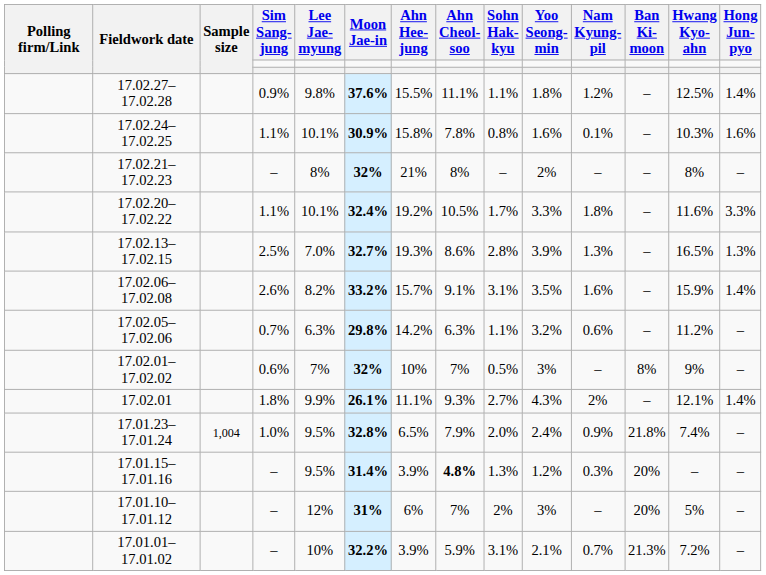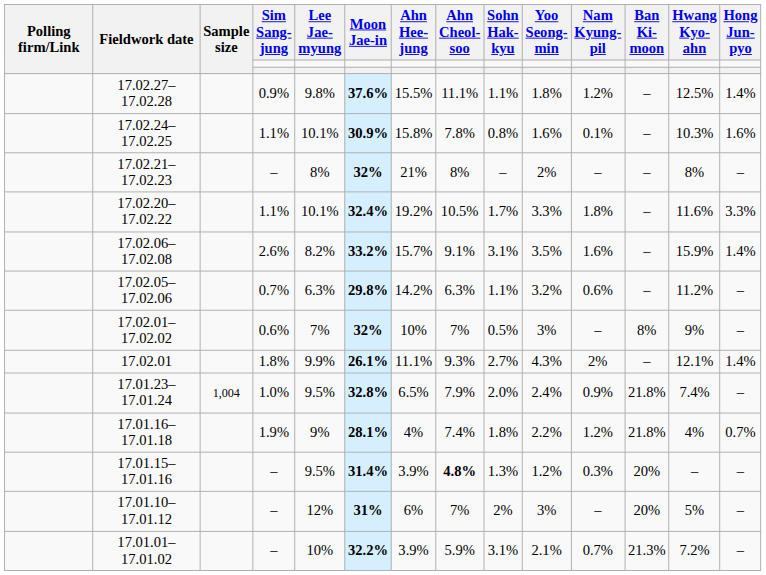- row: 17.02.13–17.02.15 | 2.5% | 7.0% | 32.7% | 19.3% | 8.6% | 2.8% | 3.9% | 1.3% | – | 16.5% | 1.3%
+ row: 17.01.16–17.01.18 | 1.9% | 9% | 28.1% | 4% | 7.4% | 1.8% | 2.2% | 1.2% | 21.8% | 4% | 0.7%
